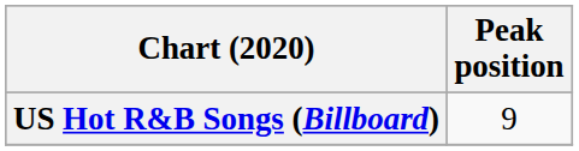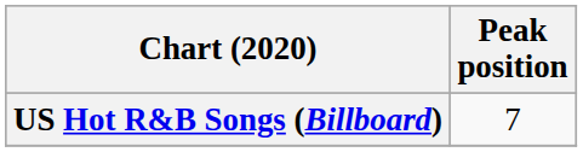US Hot R&B Songs (Billboard) | Peak position: 9 -> 7
